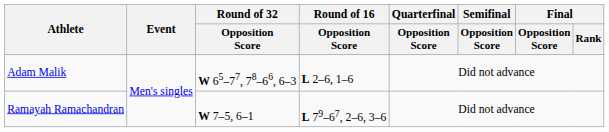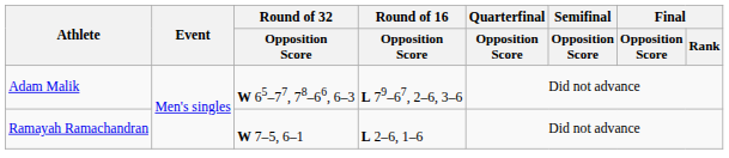Adam Malik | Round of 16 / Opposition Score: L 2–6, 1–6 -> L 79–67, 2–6, 3–6
Ramayah Ramachandran | Round of 16 / Opposition Score: L 79–67, 2–6, 3–6 -> L 2–6, 1–6
